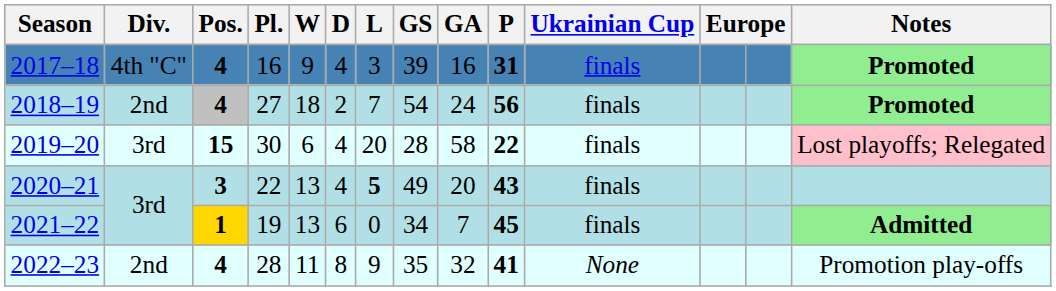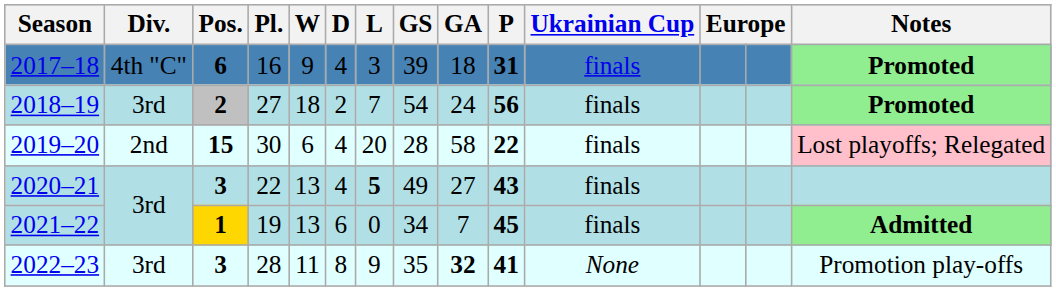2017–18 | Pos.: 4 -> 6
2017–18 | GA: 16 -> 18
2018–19 | Div.: 2nd -> 3rd
2018–19 | Pos.: 4 -> 2
2019–20 | Div.: 3rd -> 2nd
2020–21 | GA: 20 -> 27
2022–23 | Div.: 2nd -> 3rd
2022–23 | Pos.: 4 -> 3
2022–23 | GA: normal -> bold
